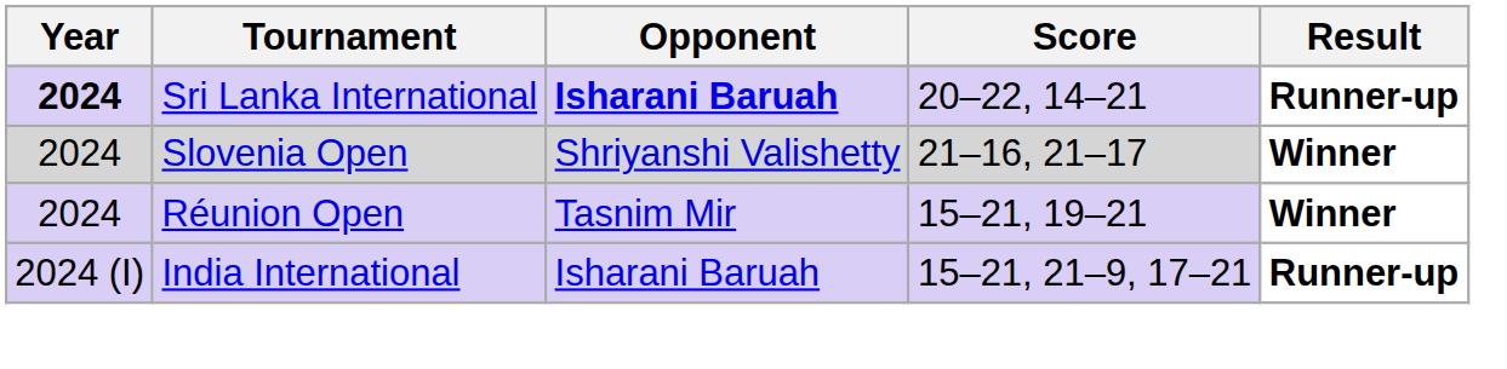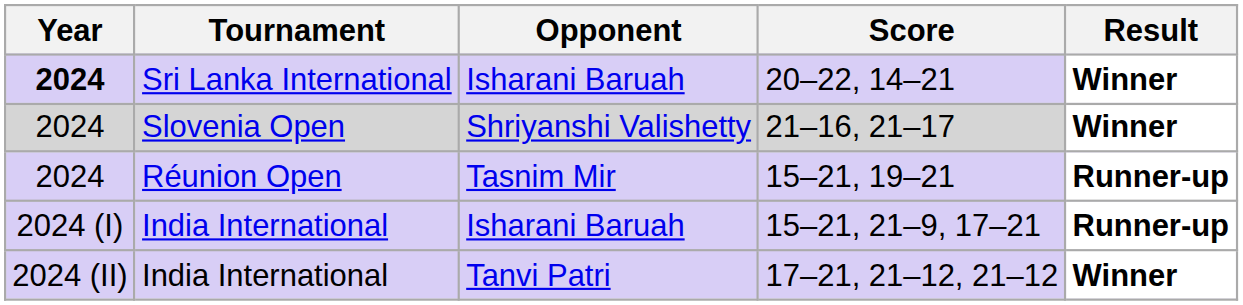20–22, 14–21 | Opponent: bold -> normal
20–22, 14–21 | Result: Runner-up -> Winner
15–21, 19–21 | Result: Winner -> Runner-up
+ row: 2024 (II) | India International | Tanvi Patri | 17–21, 21–12, 21–12 | Winner
